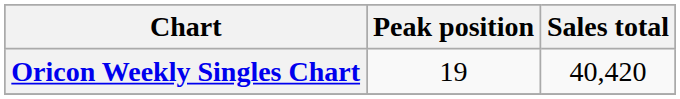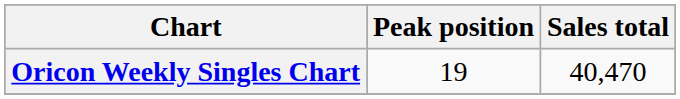Oricon Weekly Singles Chart | Sales total: 40,420 -> 40,470
